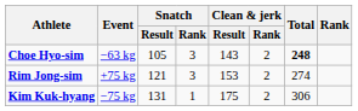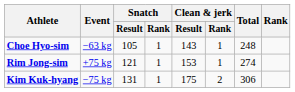Choe Hyo-sim | Snatch / Rank: 3 -> 1
Choe Hyo-sim | Clean & jerk / Rank: 2 -> 1
Choe Hyo-sim | Total: bold -> normal
Rim Jong-sim | Snatch / Rank: 3 -> 1
Rim Jong-sim | Clean & jerk / Rank: 2 -> 1
